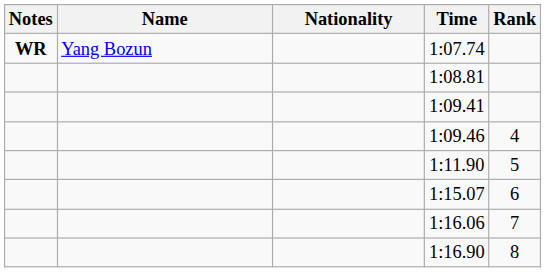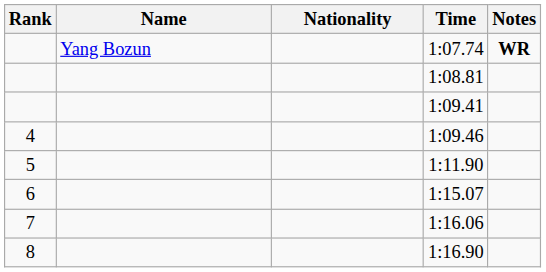columns swapped: Rank <-> Notes
